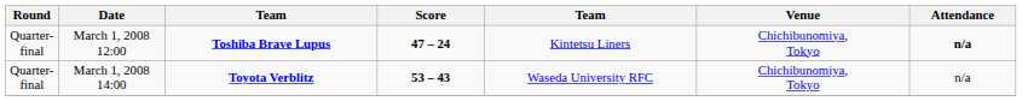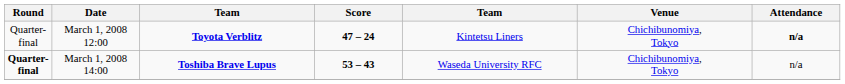March 1, 2008 12:00 | column 3: Toshiba Brave Lupus -> Toyota Verblitz
March 1, 2008 14:00 | Round: normal -> bold
March 1, 2008 14:00 | column 3: Toyota Verblitz -> Toshiba Brave Lupus
